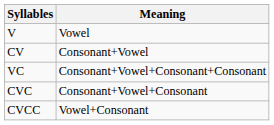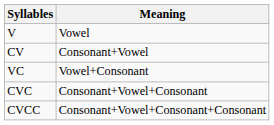VC | Meaning: Consonant+Vowel+Consonant+Consonant -> Vowel+Consonant
CVCC | Meaning: Vowel+Consonant -> Consonant+Vowel+Consonant+Consonant
